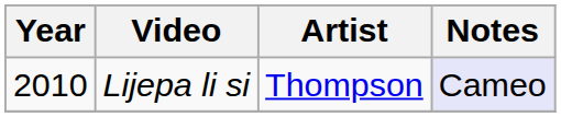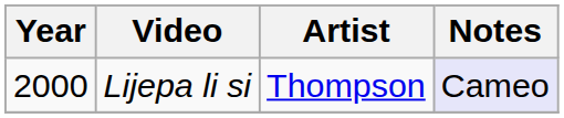Lijepa li si | Year: 2010 -> 2000
